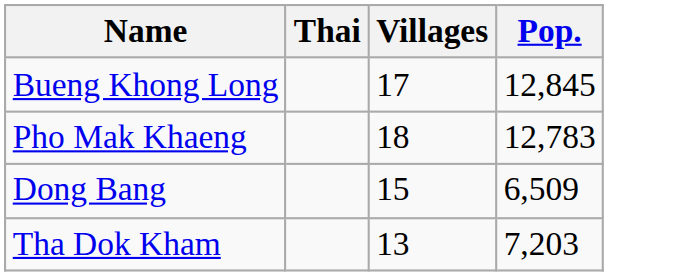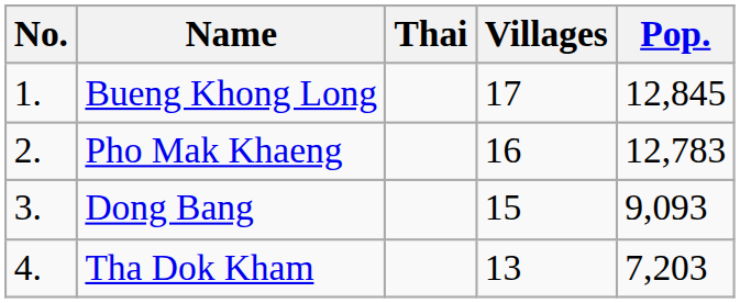+ column: No. | 1. | 2. | 3. | 4.
Pho Mak Khaeng | Villages: 18 -> 16
Dong Bang | Pop.: 6,509 -> 9,093
